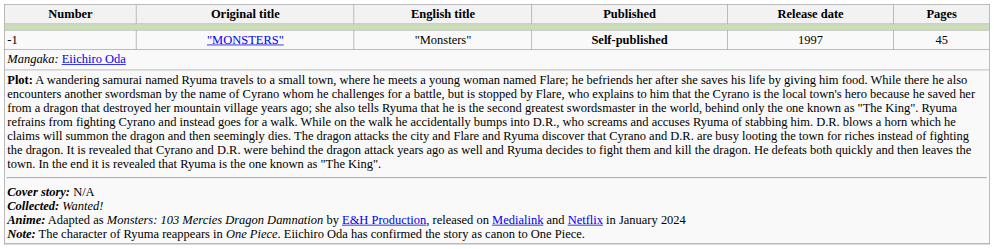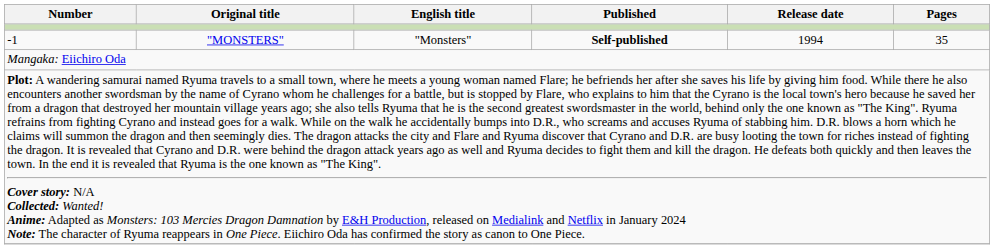-1 | Release date: 1997 -> 1994
-1 | Pages: 45 -> 35
